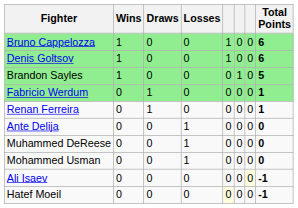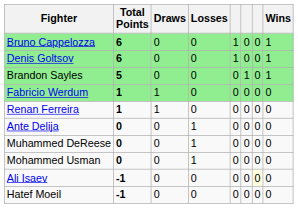columns swapped: Wins <-> Total Points
Hatef Moeil | column 5: lightyellow background -> no background
